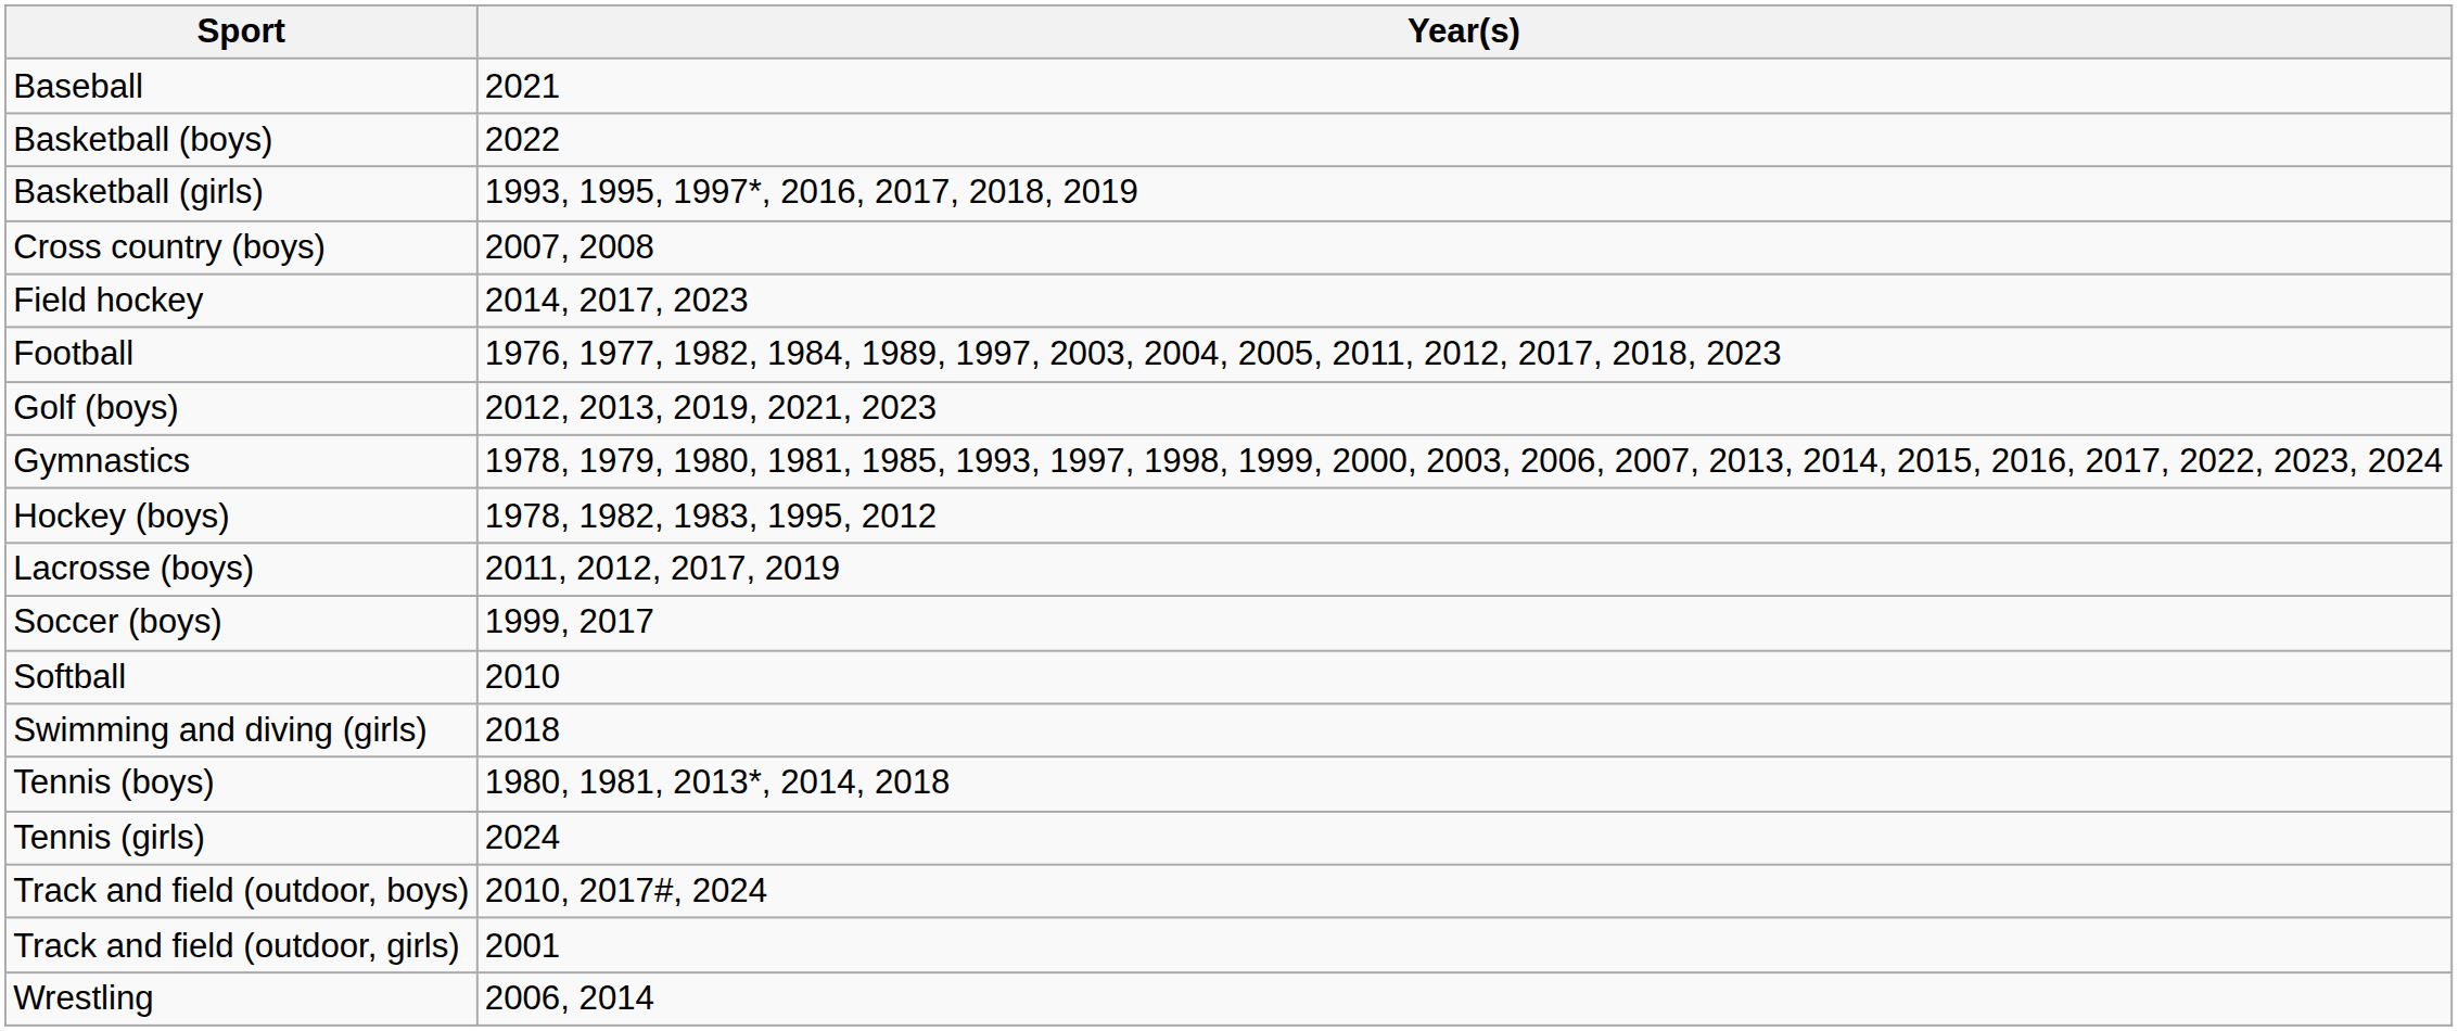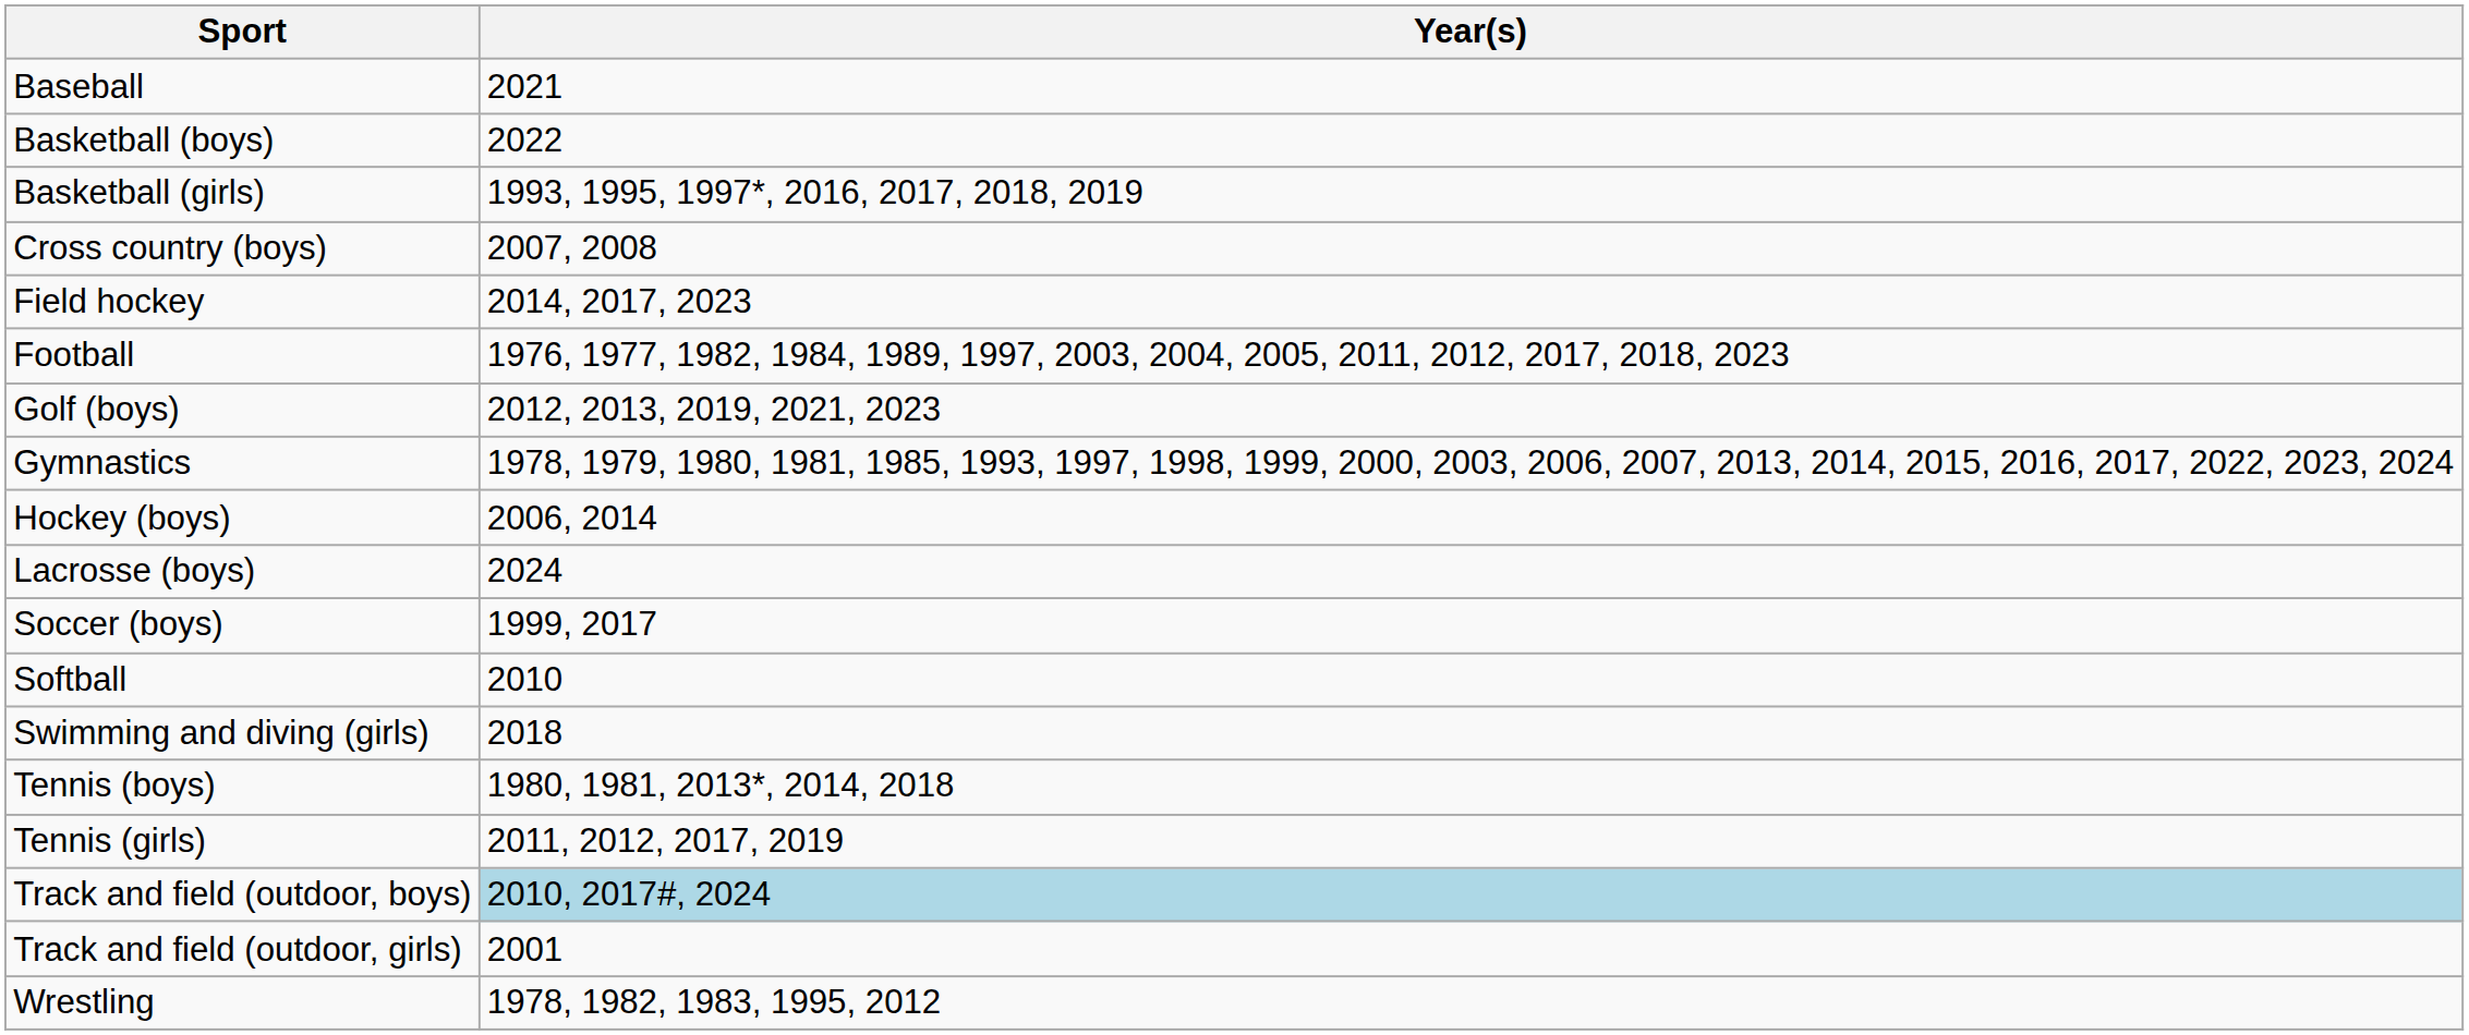Hockey (boys) | Year(s): 1978, 1982, 1983, 1995, 2012 -> 2006, 2014
Lacrosse (boys) | Year(s): 2011, 2012, 2017, 2019 -> 2024
Tennis (girls) | Year(s): 2024 -> 2011, 2012, 2017, 2019
Track and field (outdoor, boys) | Year(s): no background -> lightblue background
Wrestling | Year(s): 2006, 2014 -> 1978, 1982, 1983, 1995, 2012
